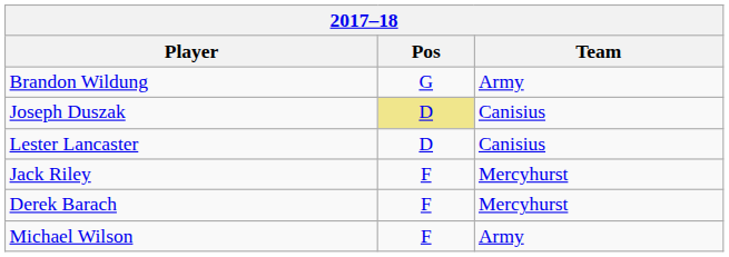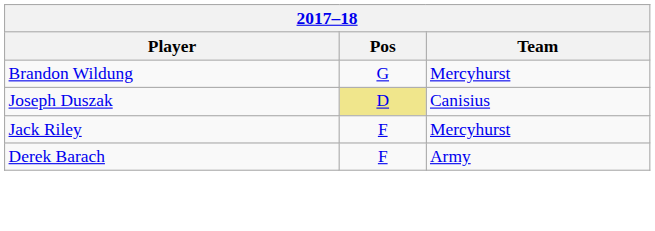Brandon Wildung | Team: Army -> Mercyhurst
- row: Lester Lancaster | D | Canisius
Derek Barach | Team: Mercyhurst -> Army
- row: Michael Wilson | F | Army
